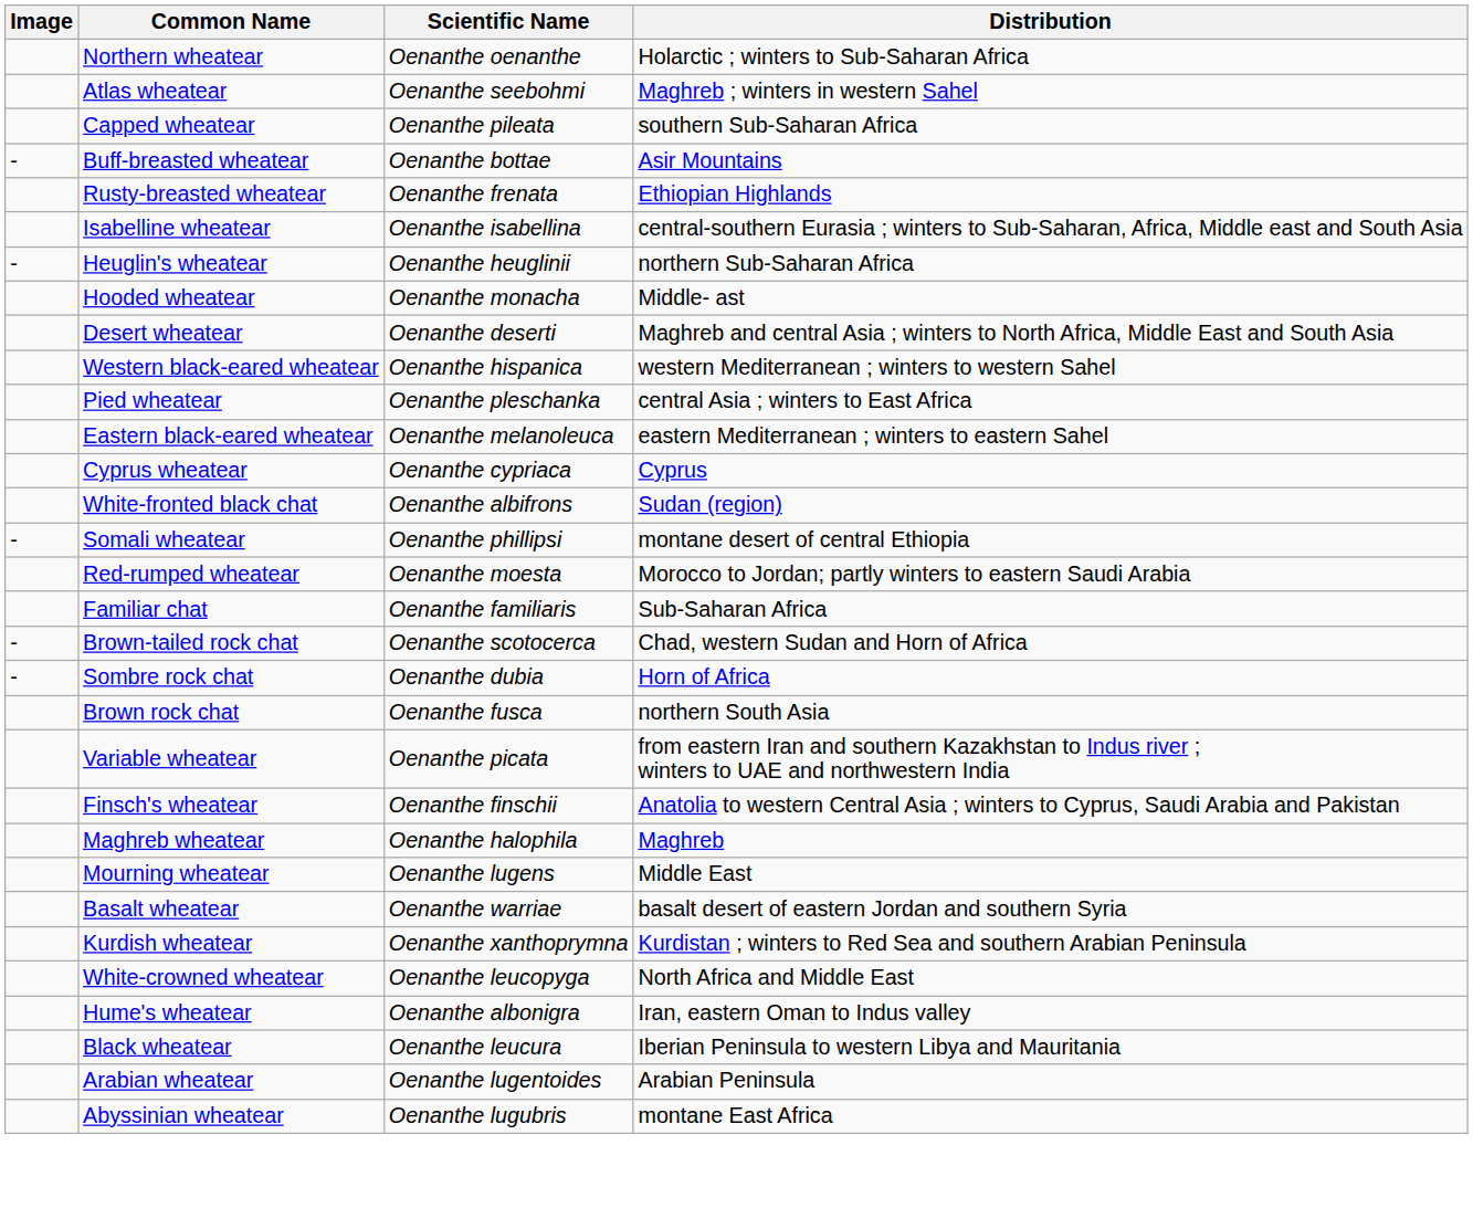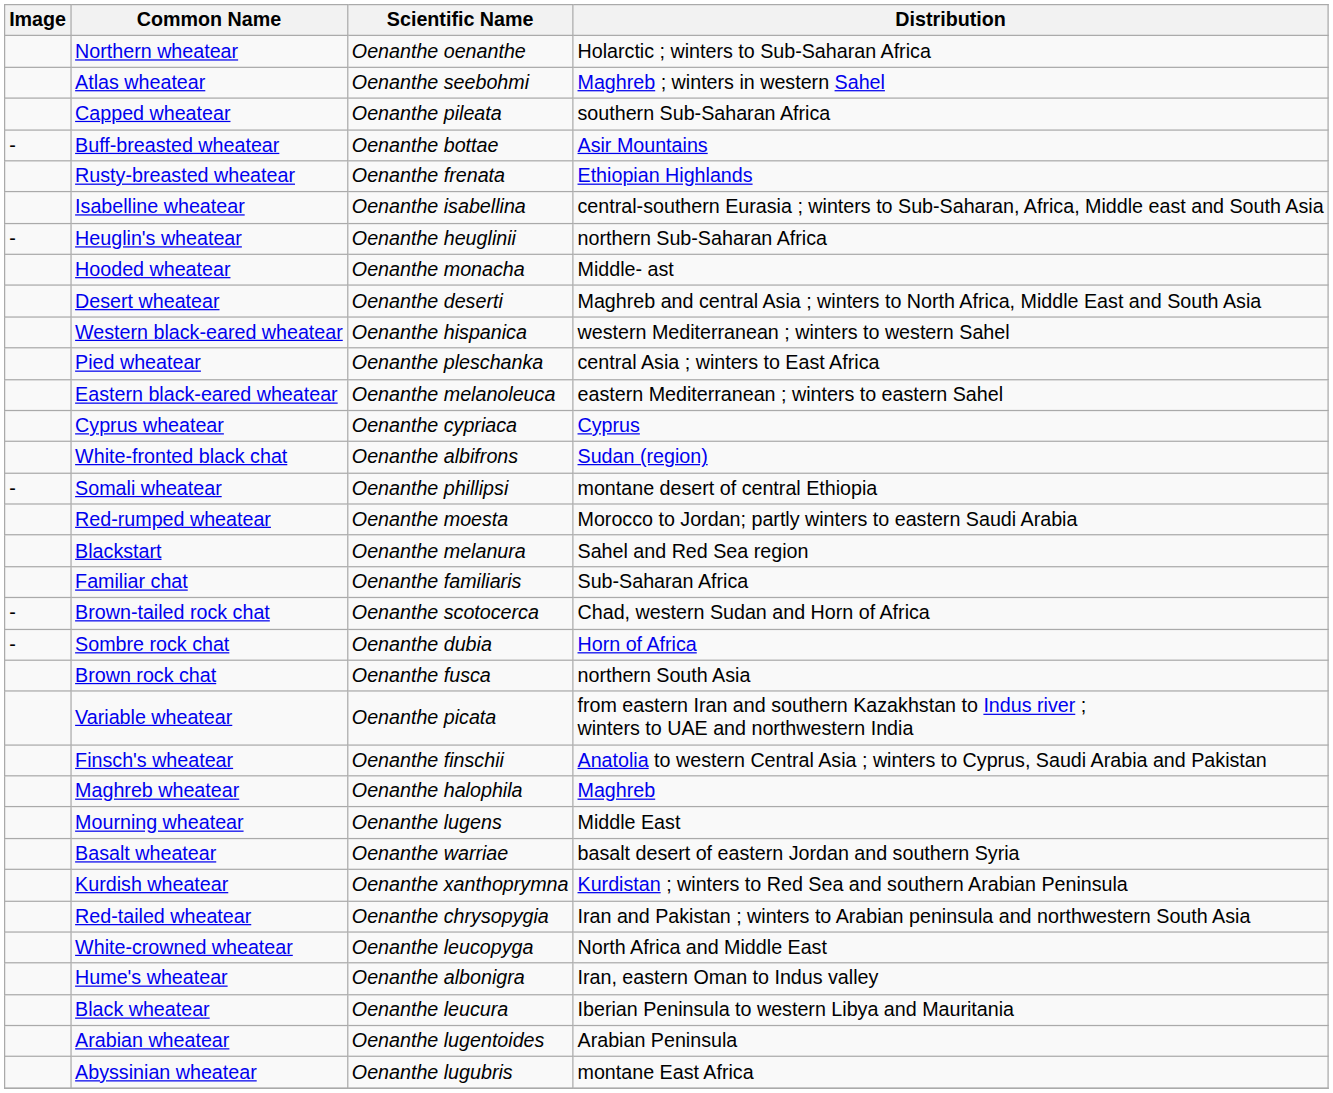+ row: Blackstart | Oenanthe melanura | Sahel and Red Sea region
+ row: Red-tailed wheatear | Oenanthe chrysopygia | Iran and Pakistan ; winters to Arabian peninsula and northwestern South Asia
